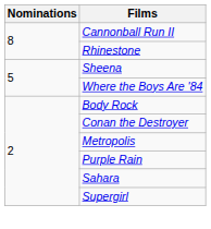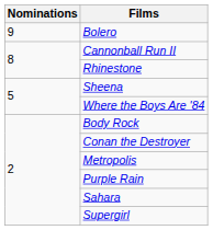+ row: 9 | Bolero
